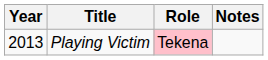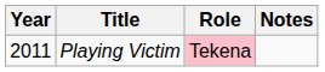Playing Victim | Year: 2013 -> 2011
